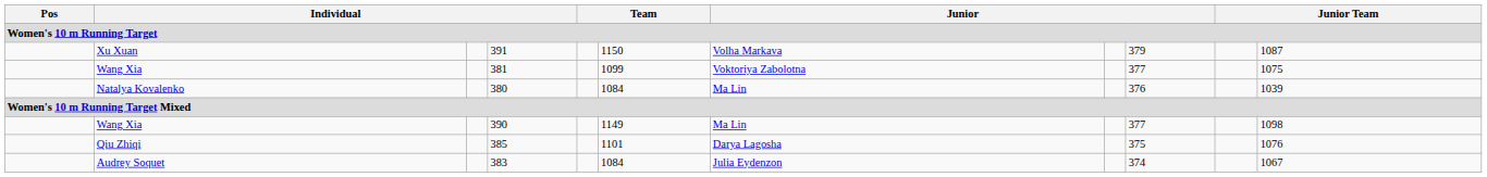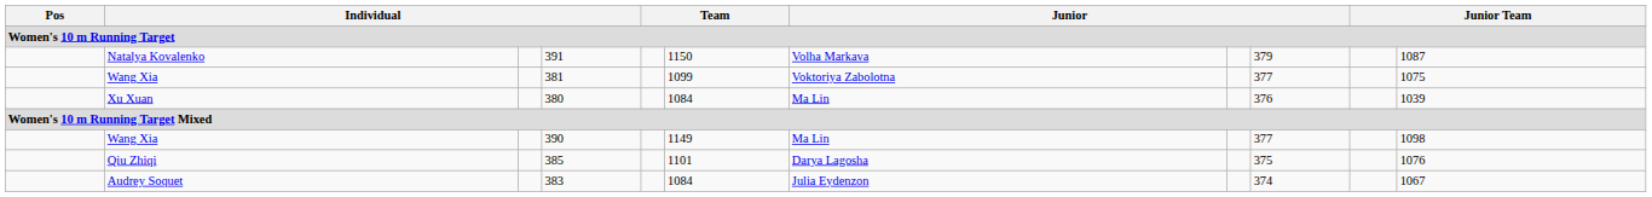391 | column 2: Xu Xuan -> Natalya Kovalenko
380 | column 2: Natalya Kovalenko -> Xu Xuan
